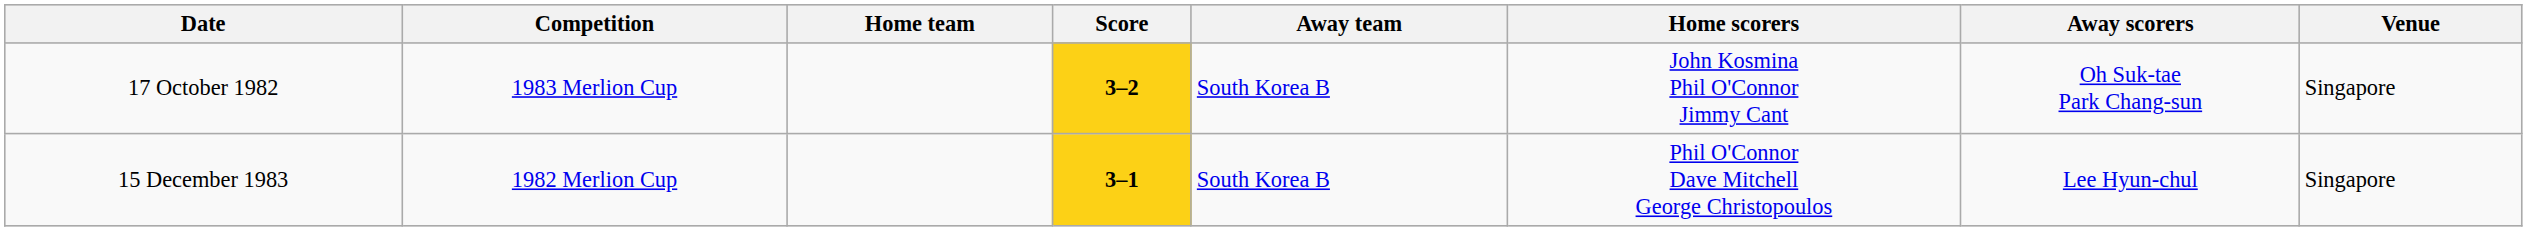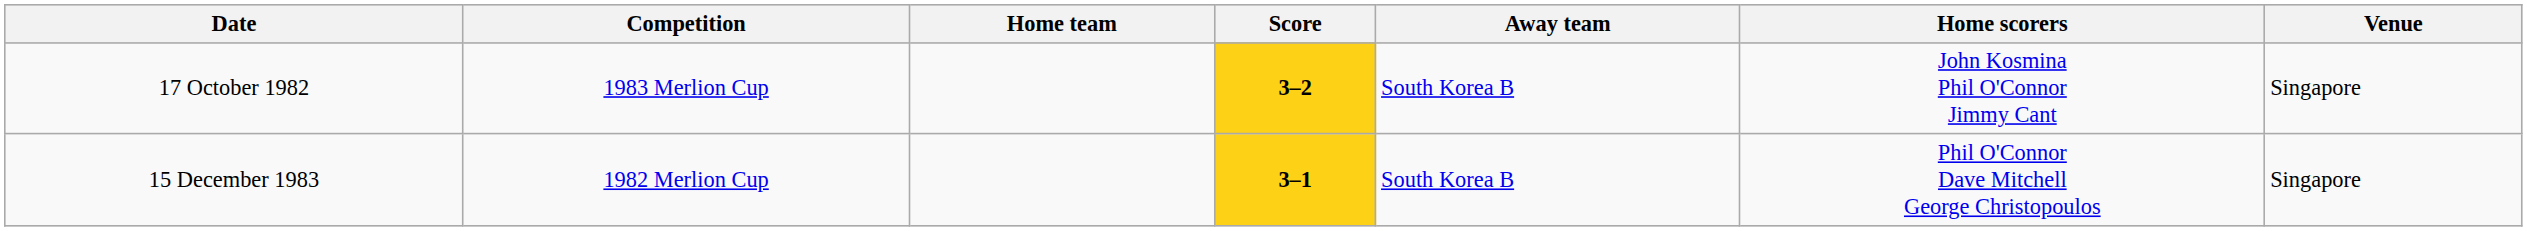- column: Away scorers | Oh Suk-tae Park Chang-sun | Lee Hyun-chul
